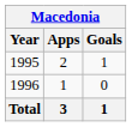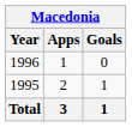rows swapped: 1995 <-> 1996
